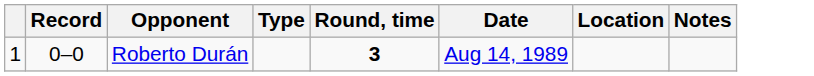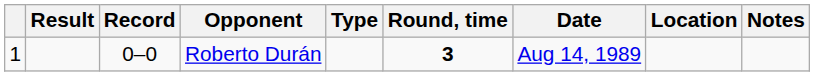+ column: Result
